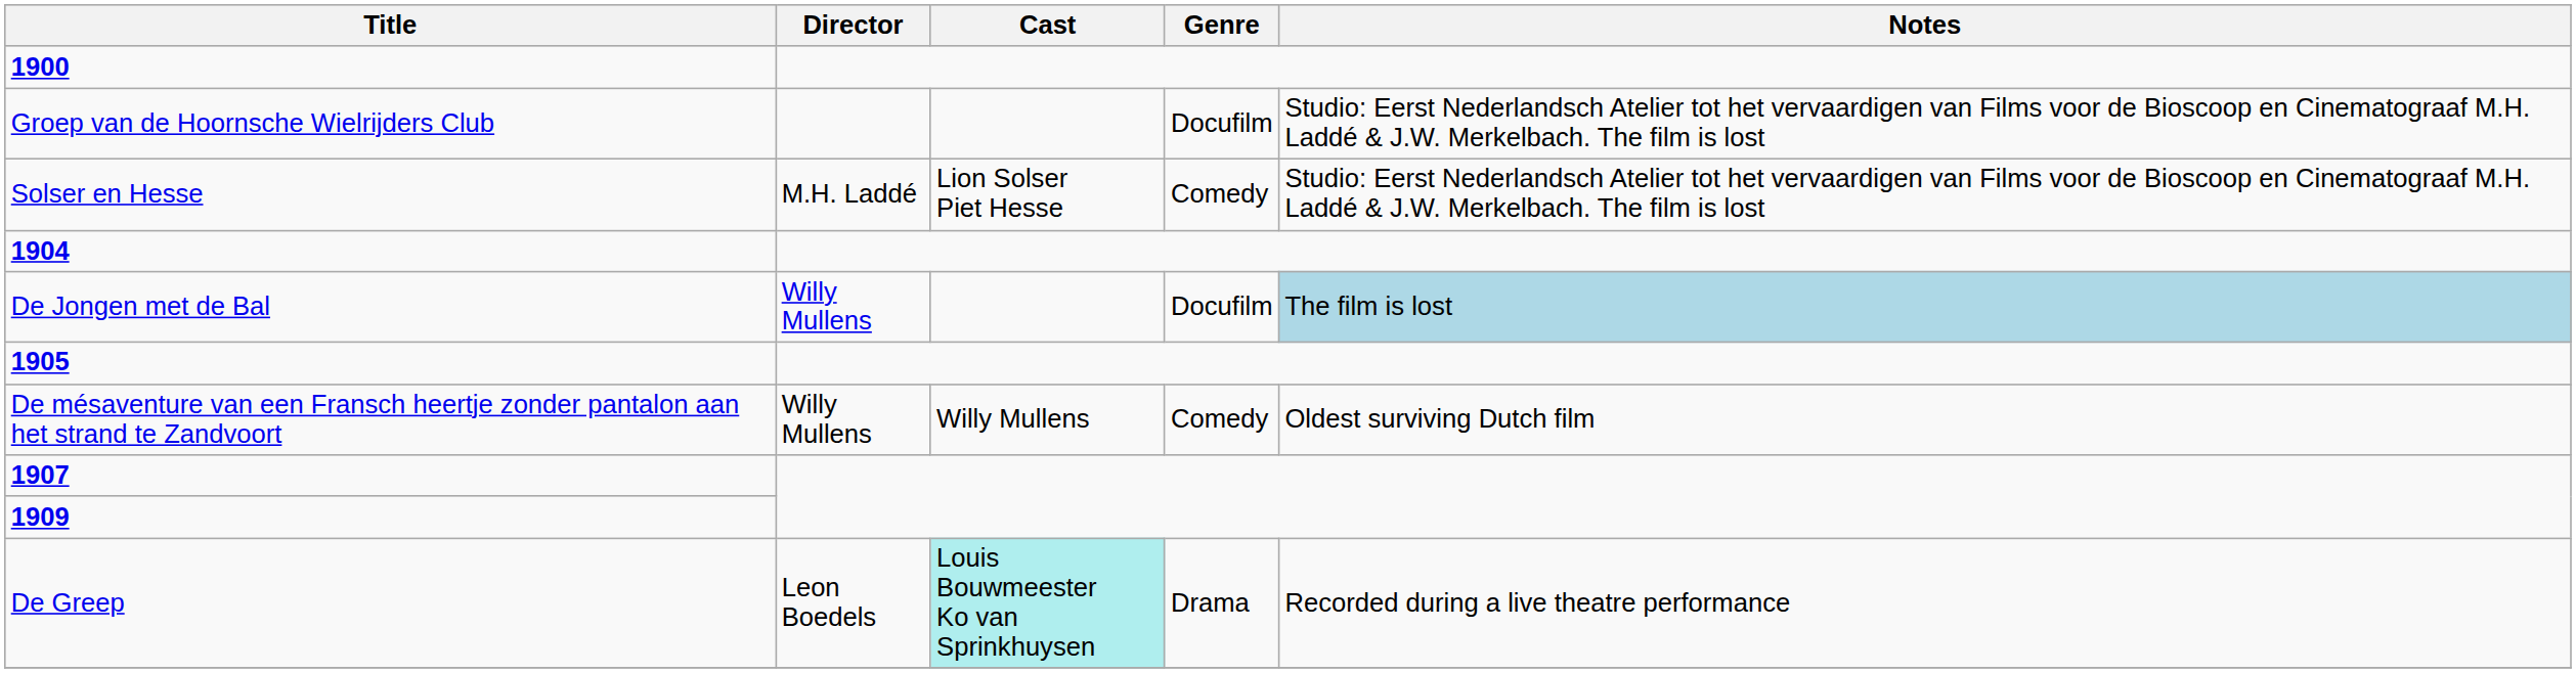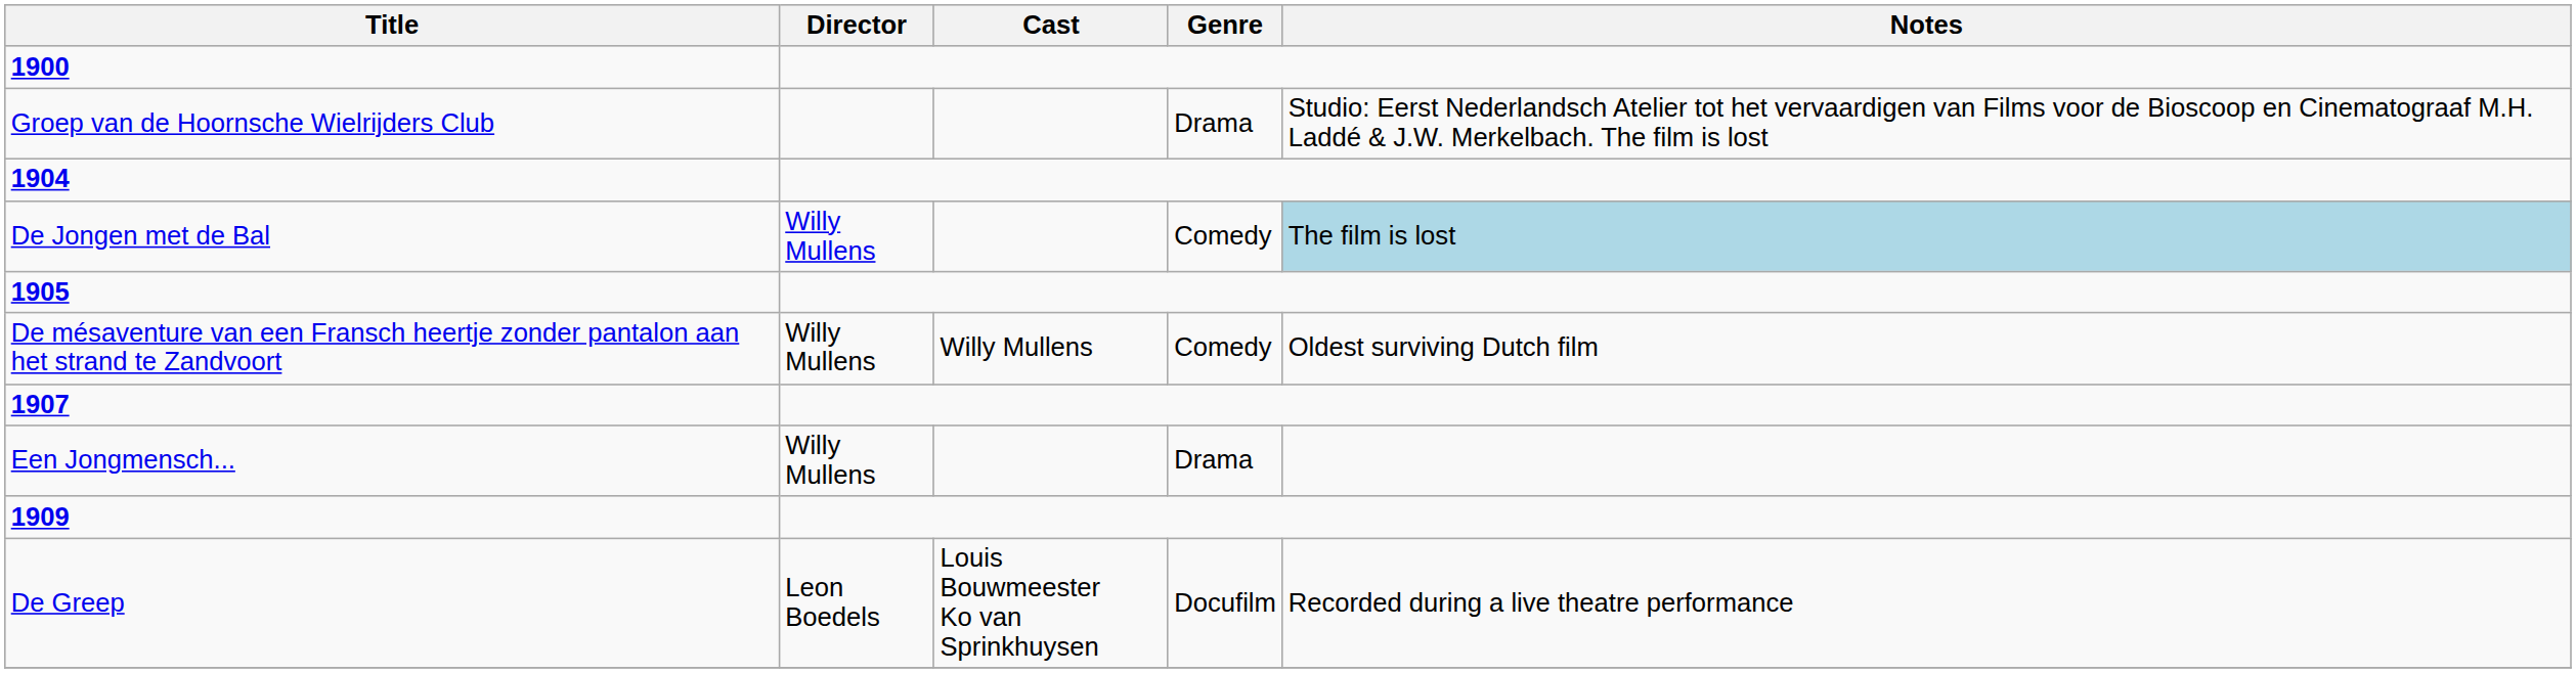Groep van de Hoornsche Wielrijders Club | Genre: Docufilm -> Drama
- row: Solser en Hesse | M.H. Laddé | Lion Solser Piet Hesse | Comedy | Studio: Eerst Nederlandsch Atelier tot het vervaardigen van Films voor de Bioscoop en Cinematograaf M.H. Laddé & J.W. Merkelbach. The film is lost
De Jongen met de Bal | Genre: Docufilm -> Comedy
+ row: Een Jongmensch... | Willy Mullens | Drama
De Greep | Cast: paleturquoise background -> no background
De Greep | Genre: Drama -> Docufilm
